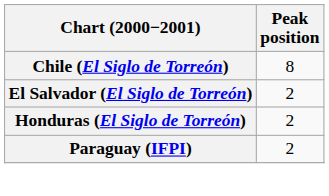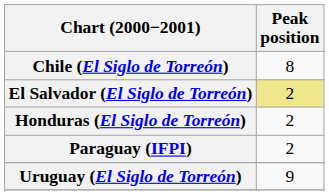El Salvador (El Siglo de Torreón) | Peak position: no background -> khaki background
+ row: Uruguay (El Siglo de Torreón) | 9
